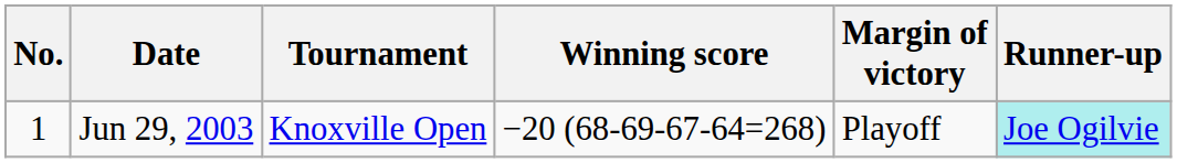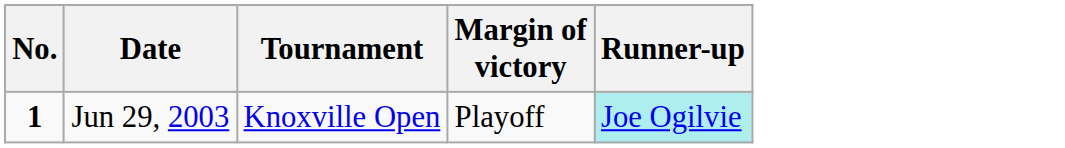- column: Winning score | −20 (68-69-67-64=268)
Jun 29, 2003 | No.: normal -> bold
